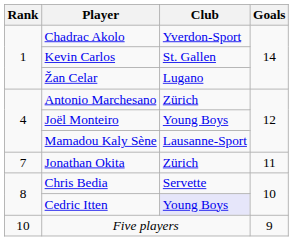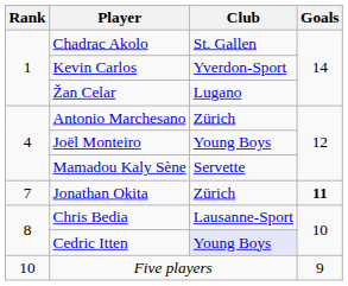Chadrac Akolo | Club: Yverdon-Sport -> St. Gallen
Kevin Carlos | Club: St. Gallen -> Yverdon-Sport
Mamadou Kaly Sène | Club: Lausanne-Sport -> Servette
Jonathan Okita | Goals: normal -> bold
Chris Bedia | Club: Servette -> Lausanne-Sport
